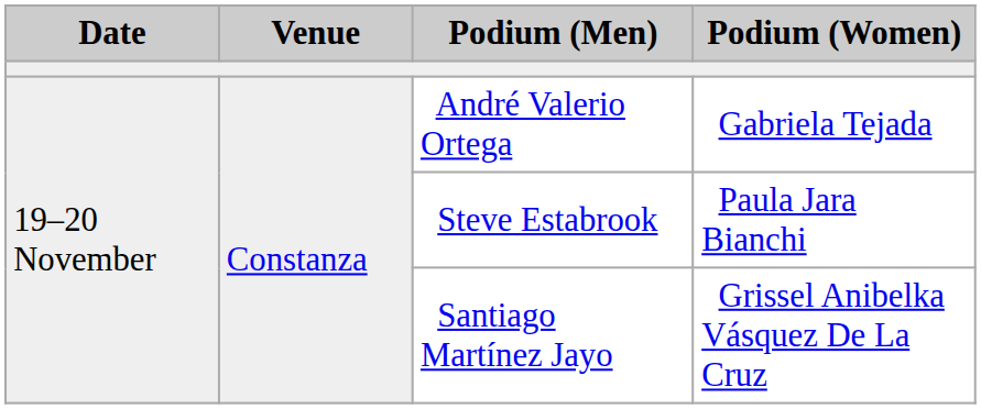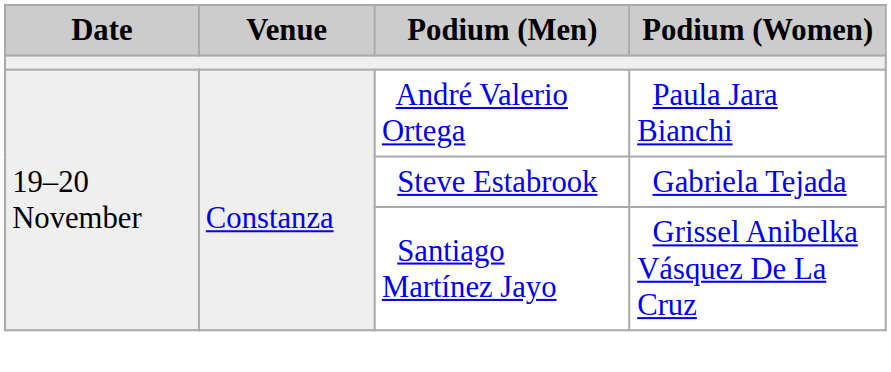André Valerio Ortega | Podium (Women): Gabriela Tejada -> Paula Jara Bianchi
Steve Estabrook | Podium (Women): Paula Jara Bianchi -> Gabriela Tejada
